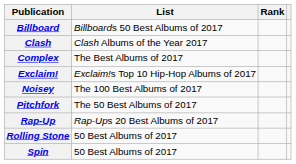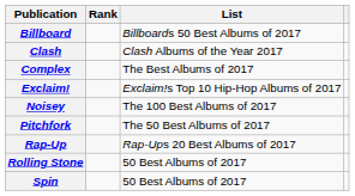columns swapped: List <-> Rank
